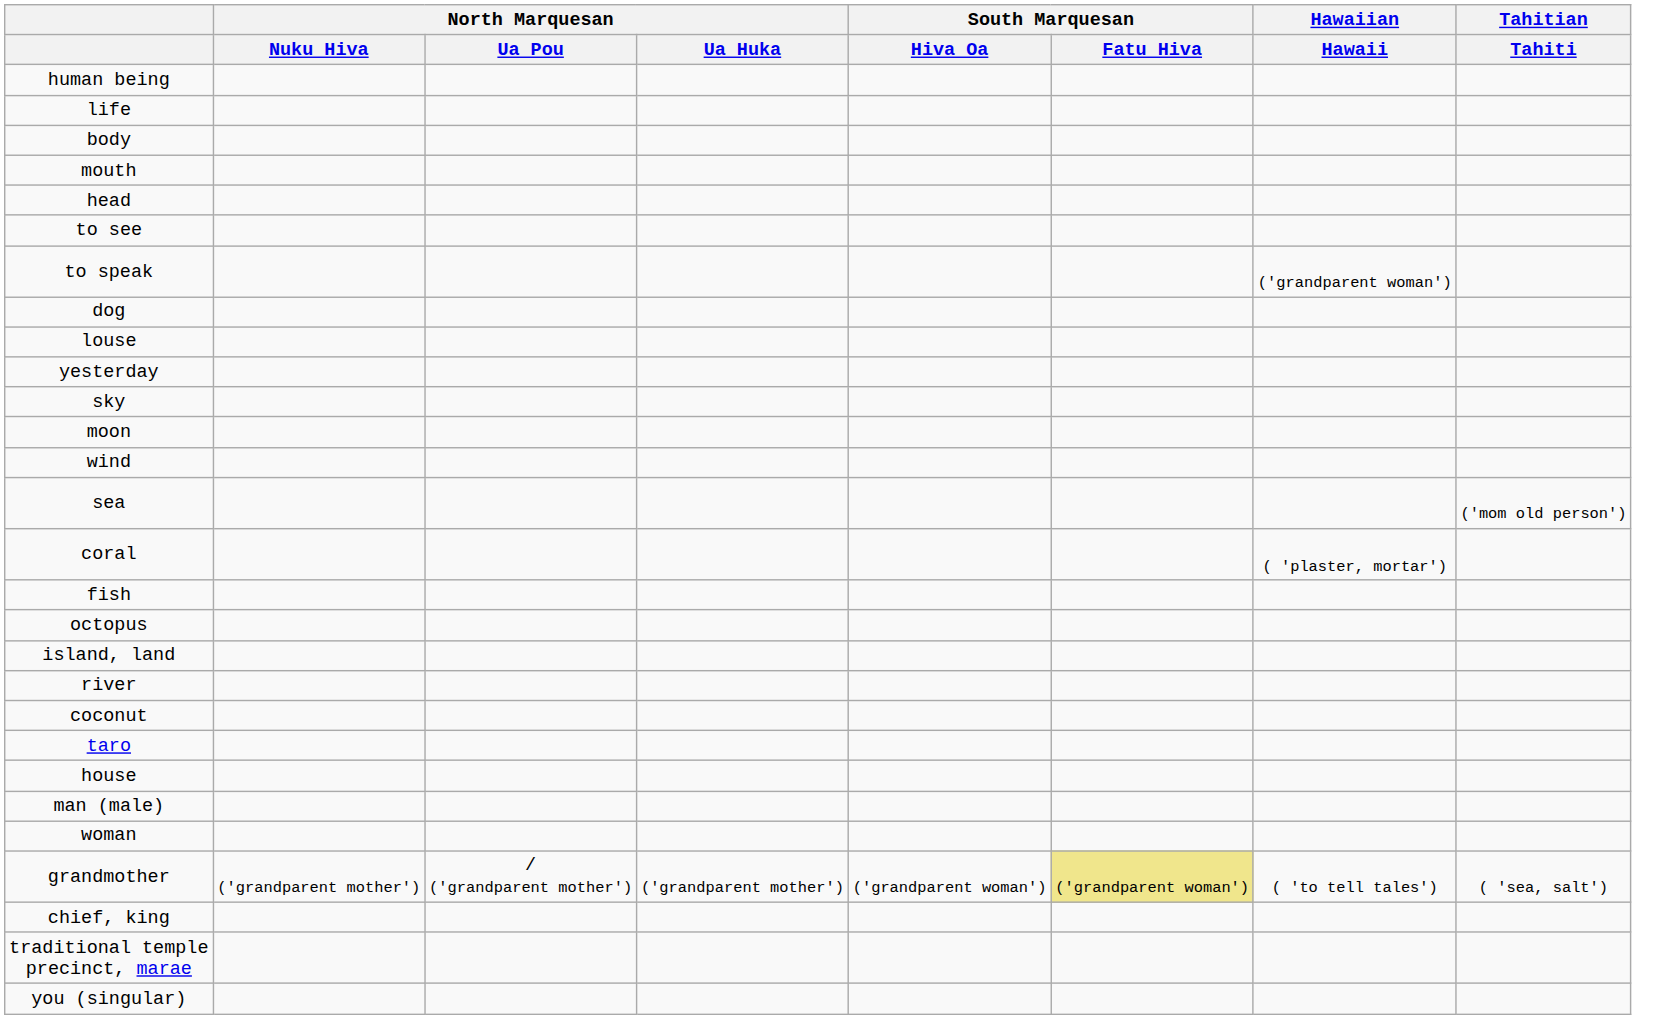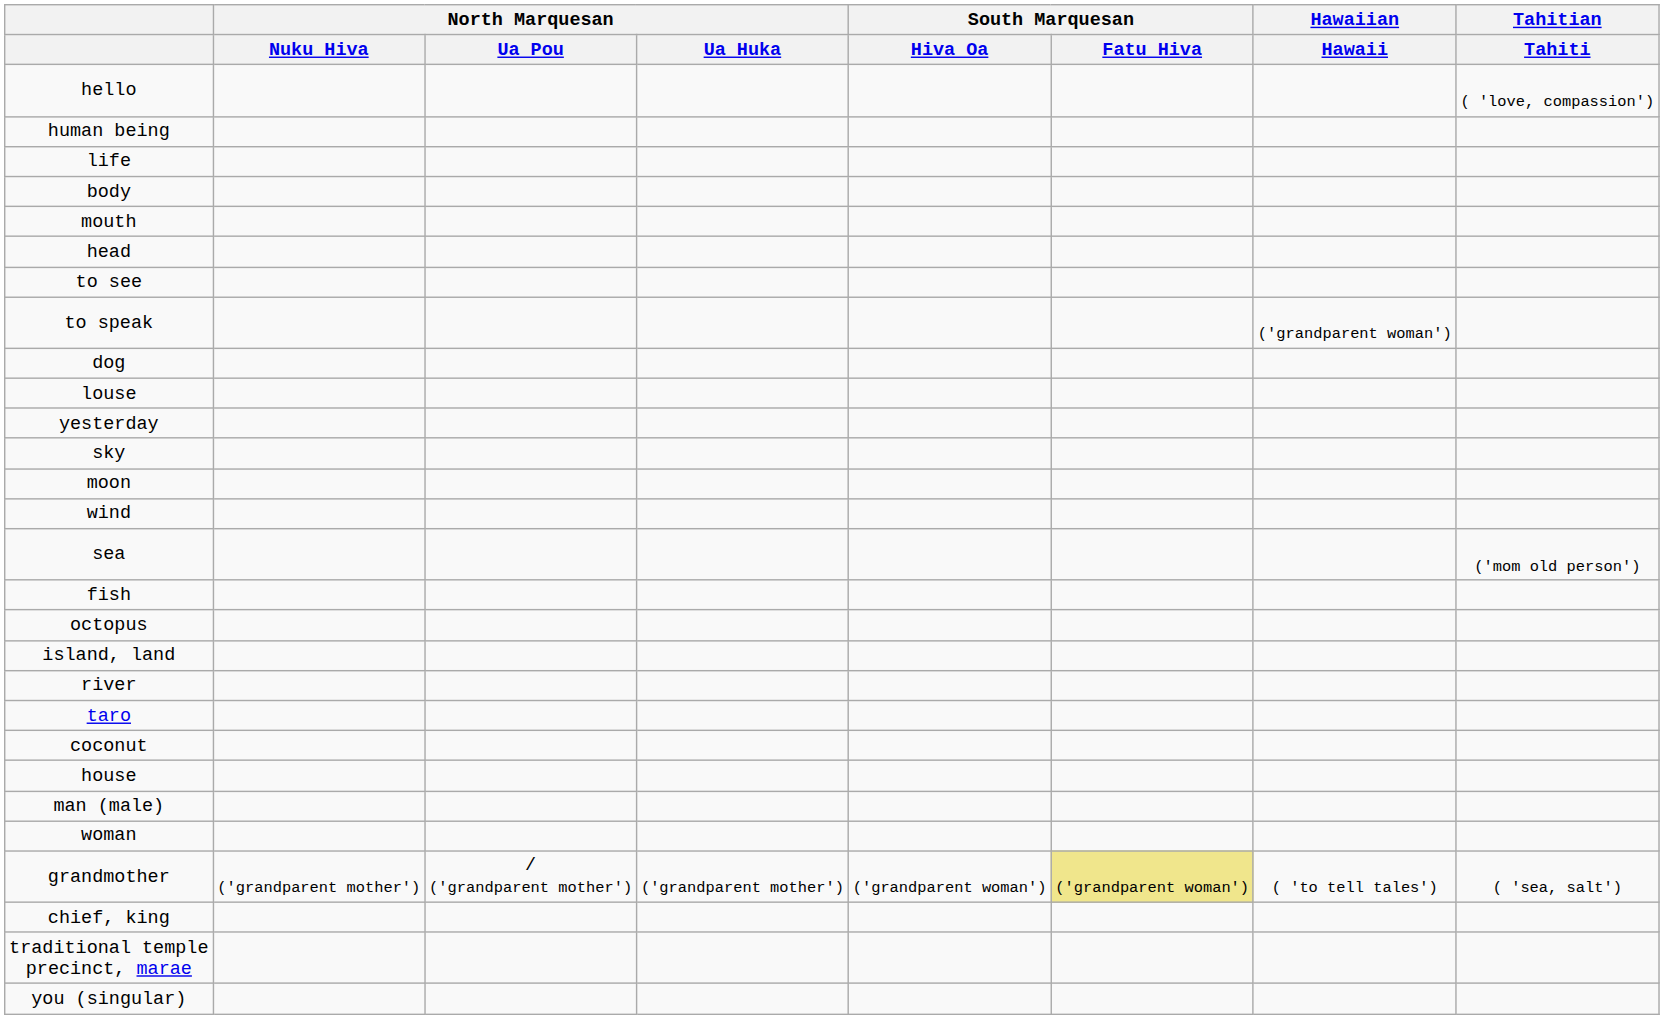+ row: hello | ( 'love, compassion')
- row: coral | ( 'plaster, mortar')
rows swapped: taro <-> coconut
